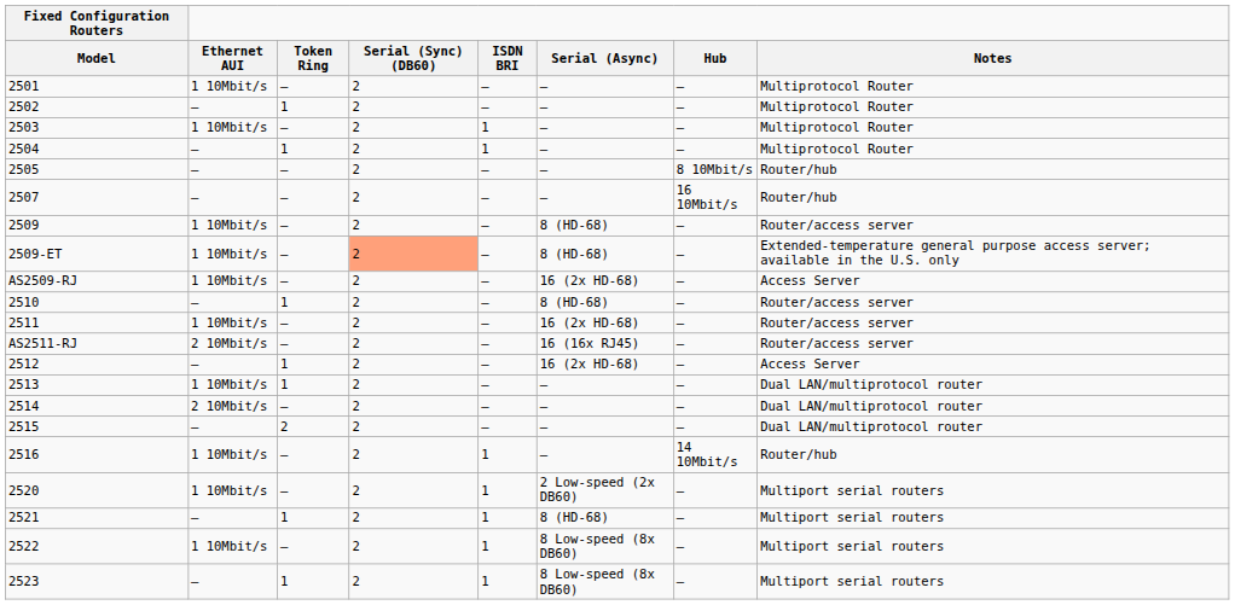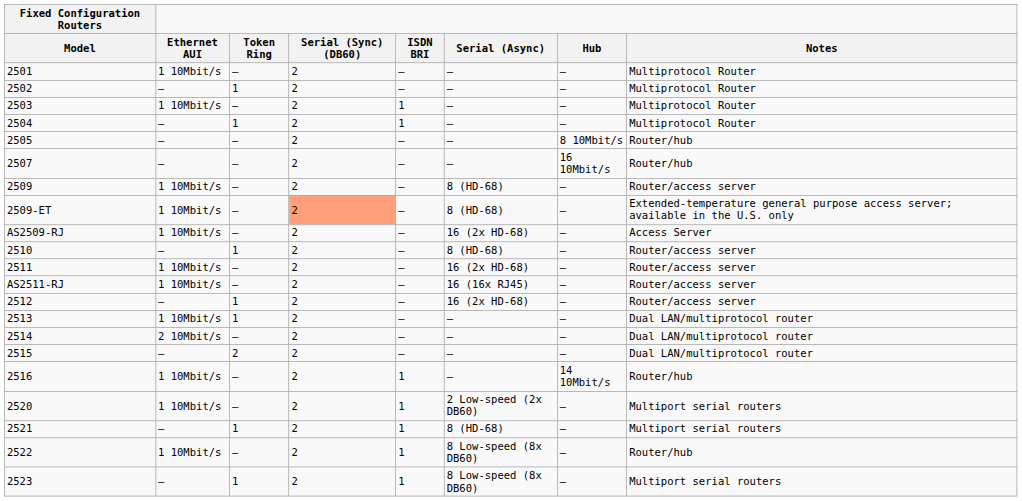AS2511-RJ | Ethernet AUI: 2 10Mbit/s -> 1 10Mbit/s
2512 | Notes: Access Server -> Router/access server
2522 | Notes: Multiport serial routers -> Router/hub
